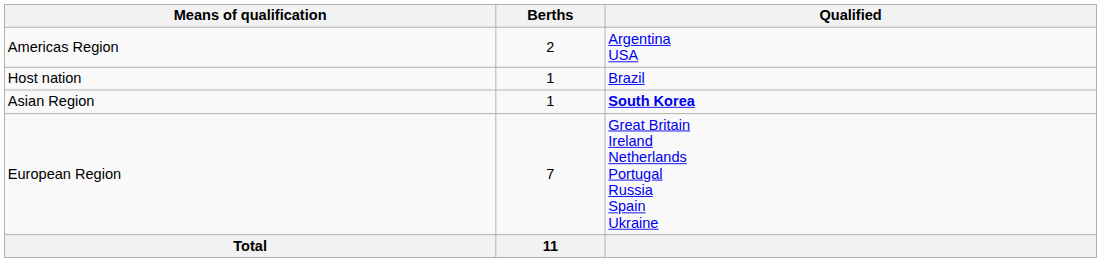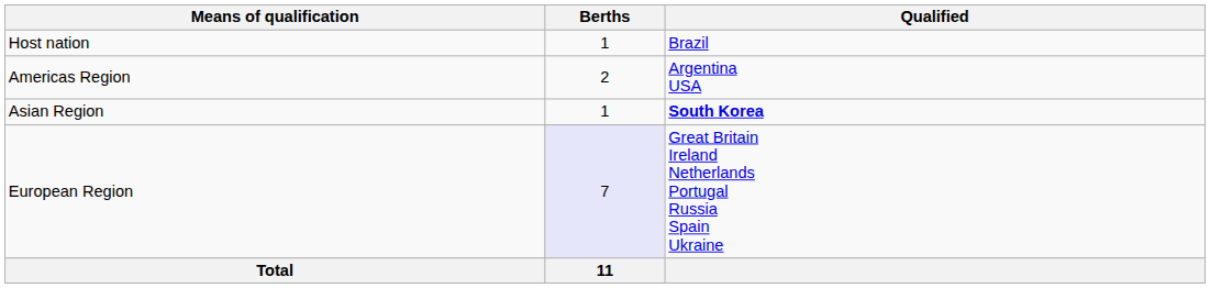rows swapped: Host nation <-> Americas Region
European Region | Berths: no background -> lavender background
